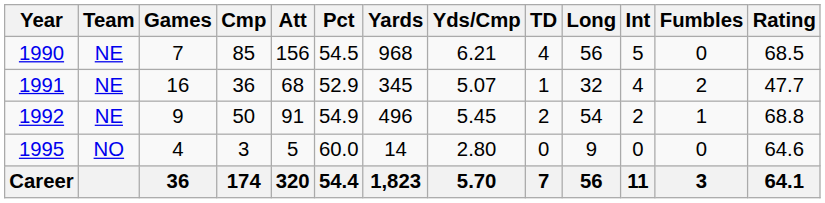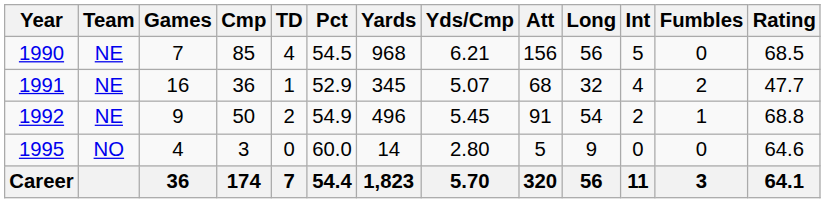columns swapped: Att <-> TD
